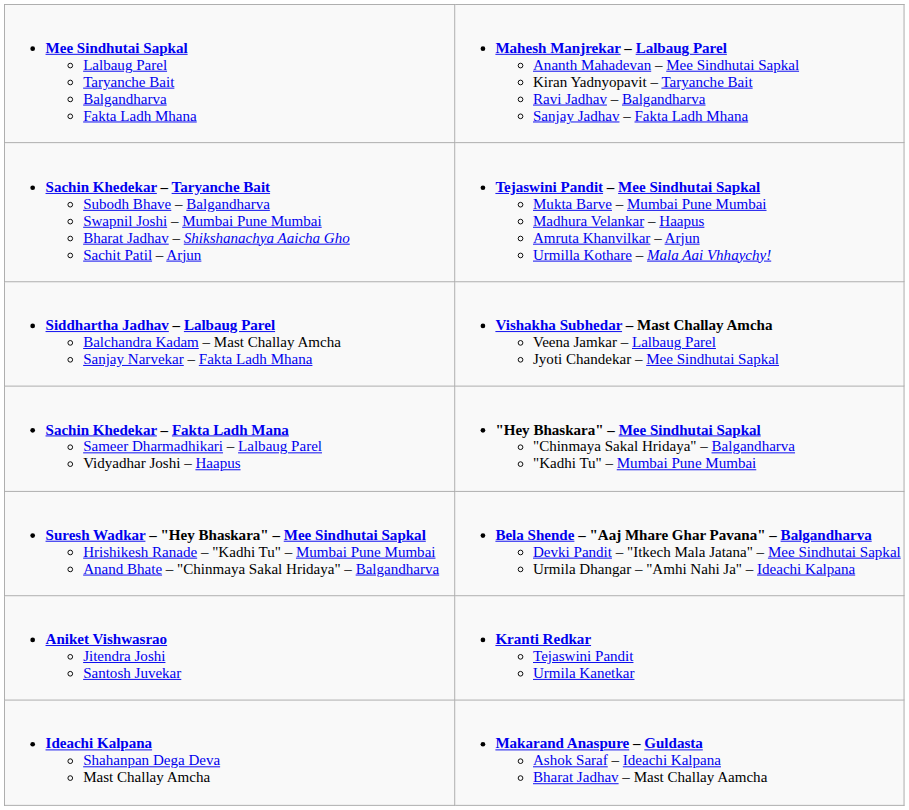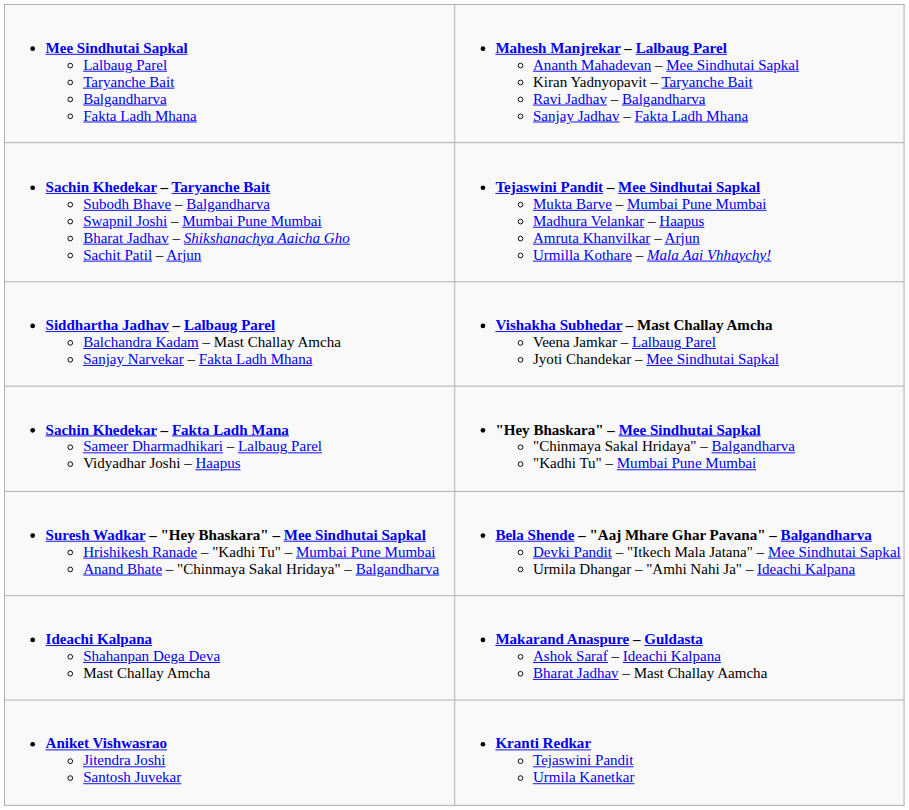rows swapped: Ideachi Kalpana Shahanpan Dega Deva Mast Challay Amcha <-> Aniket Vishwasrao Jitendra Joshi Santosh Juvekar
